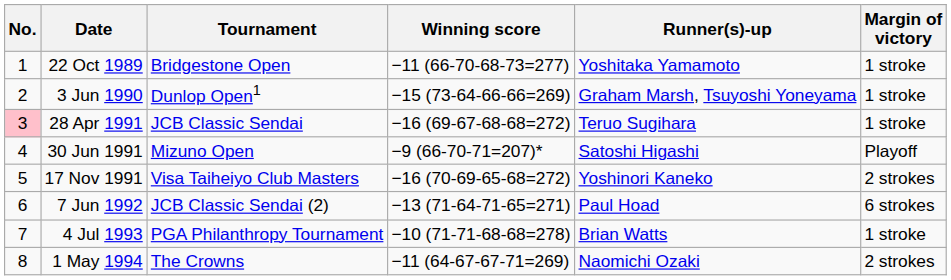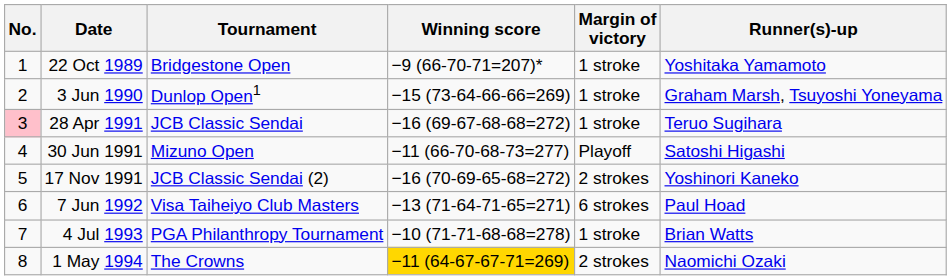columns swapped: Margin of victory <-> Runner(s)-up
22 Oct 1989 | Winning score: −11 (66-70-68-73=277) -> −9 (66-70-71=207)*
30 Jun 1991 | Winning score: −9 (66-70-71=207)* -> −11 (66-70-68-73=277)
17 Nov 1991 | Tournament: Visa Taiheiyo Club Masters -> JCB Classic Sendai (2)
7 Jun 1992 | Tournament: JCB Classic Sendai (2) -> Visa Taiheiyo Club Masters
1 May 1994 | Winning score: no background -> gold background
